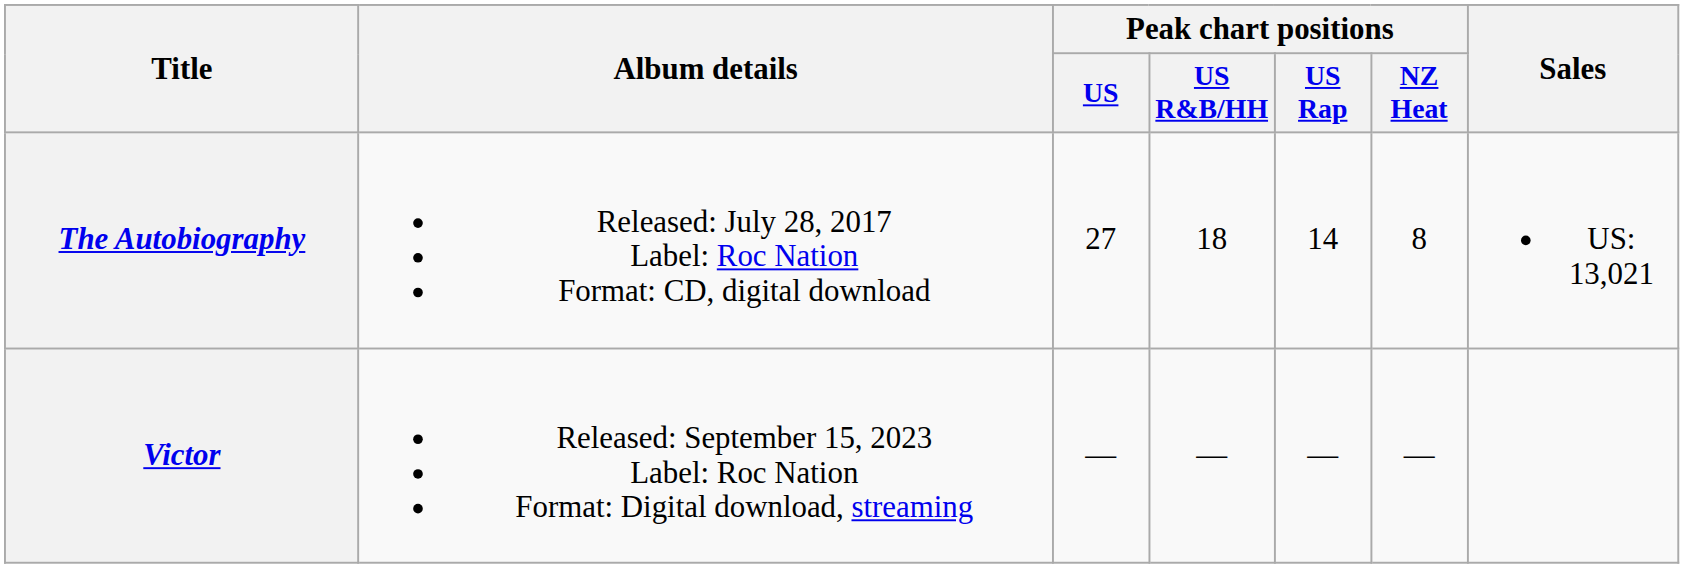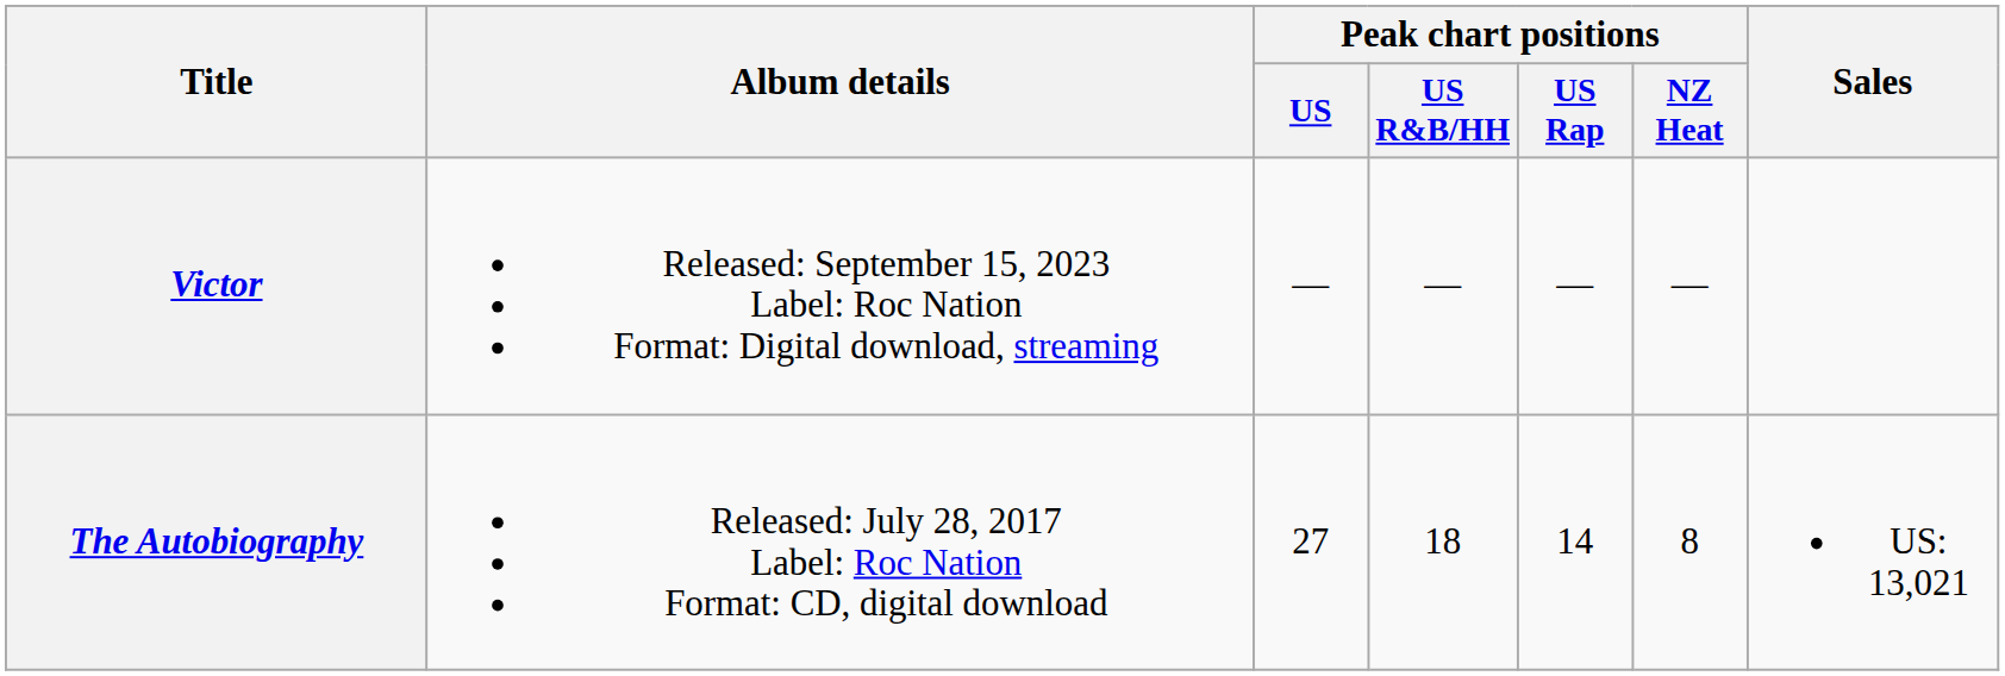rows swapped: The Autobiography <-> Victor
